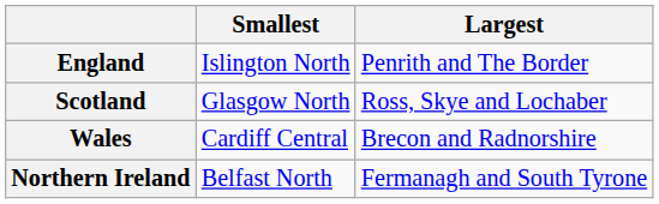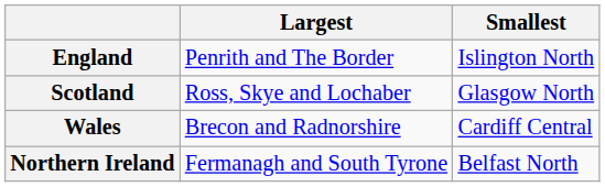columns swapped: Largest <-> Smallest
